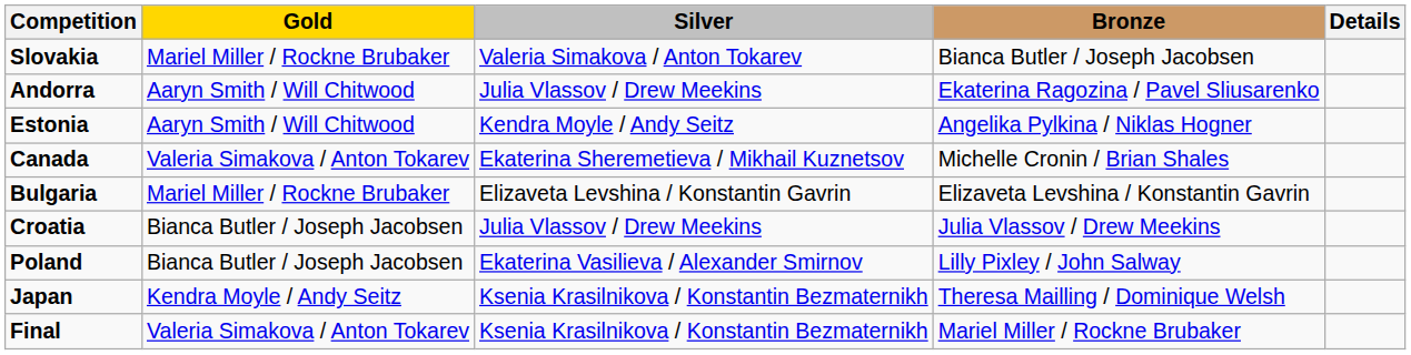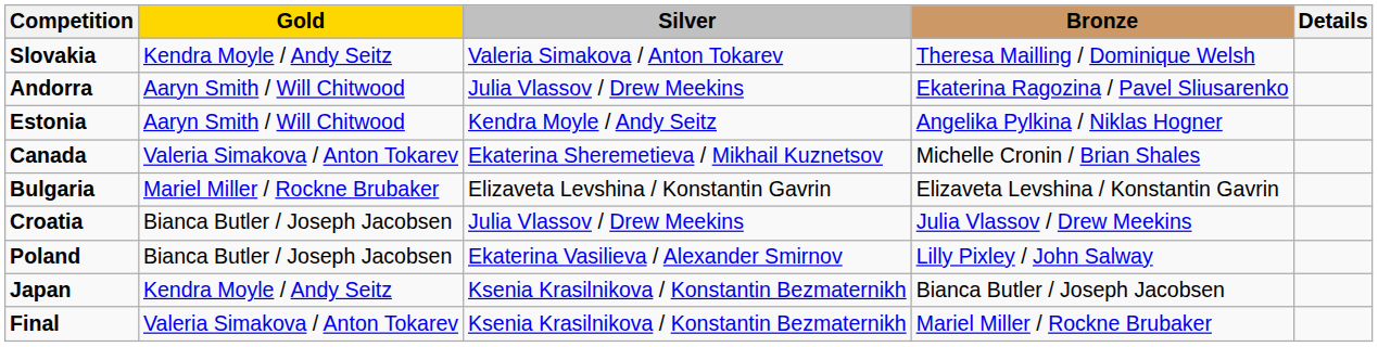Slovakia | Gold: Mariel Miller / Rockne Brubaker -> Kendra Moyle / Andy Seitz
Slovakia | Bronze: Bianca Butler / Joseph Jacobsen -> Theresa Mailling / Dominique Welsh
Japan | Bronze: Theresa Mailling / Dominique Welsh -> Bianca Butler / Joseph Jacobsen
